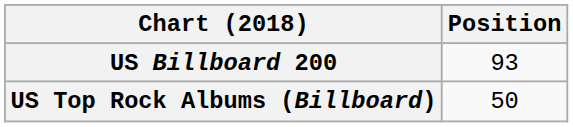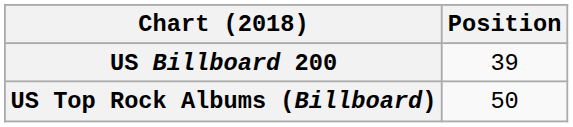US Billboard 200 | Position: 93 -> 39
